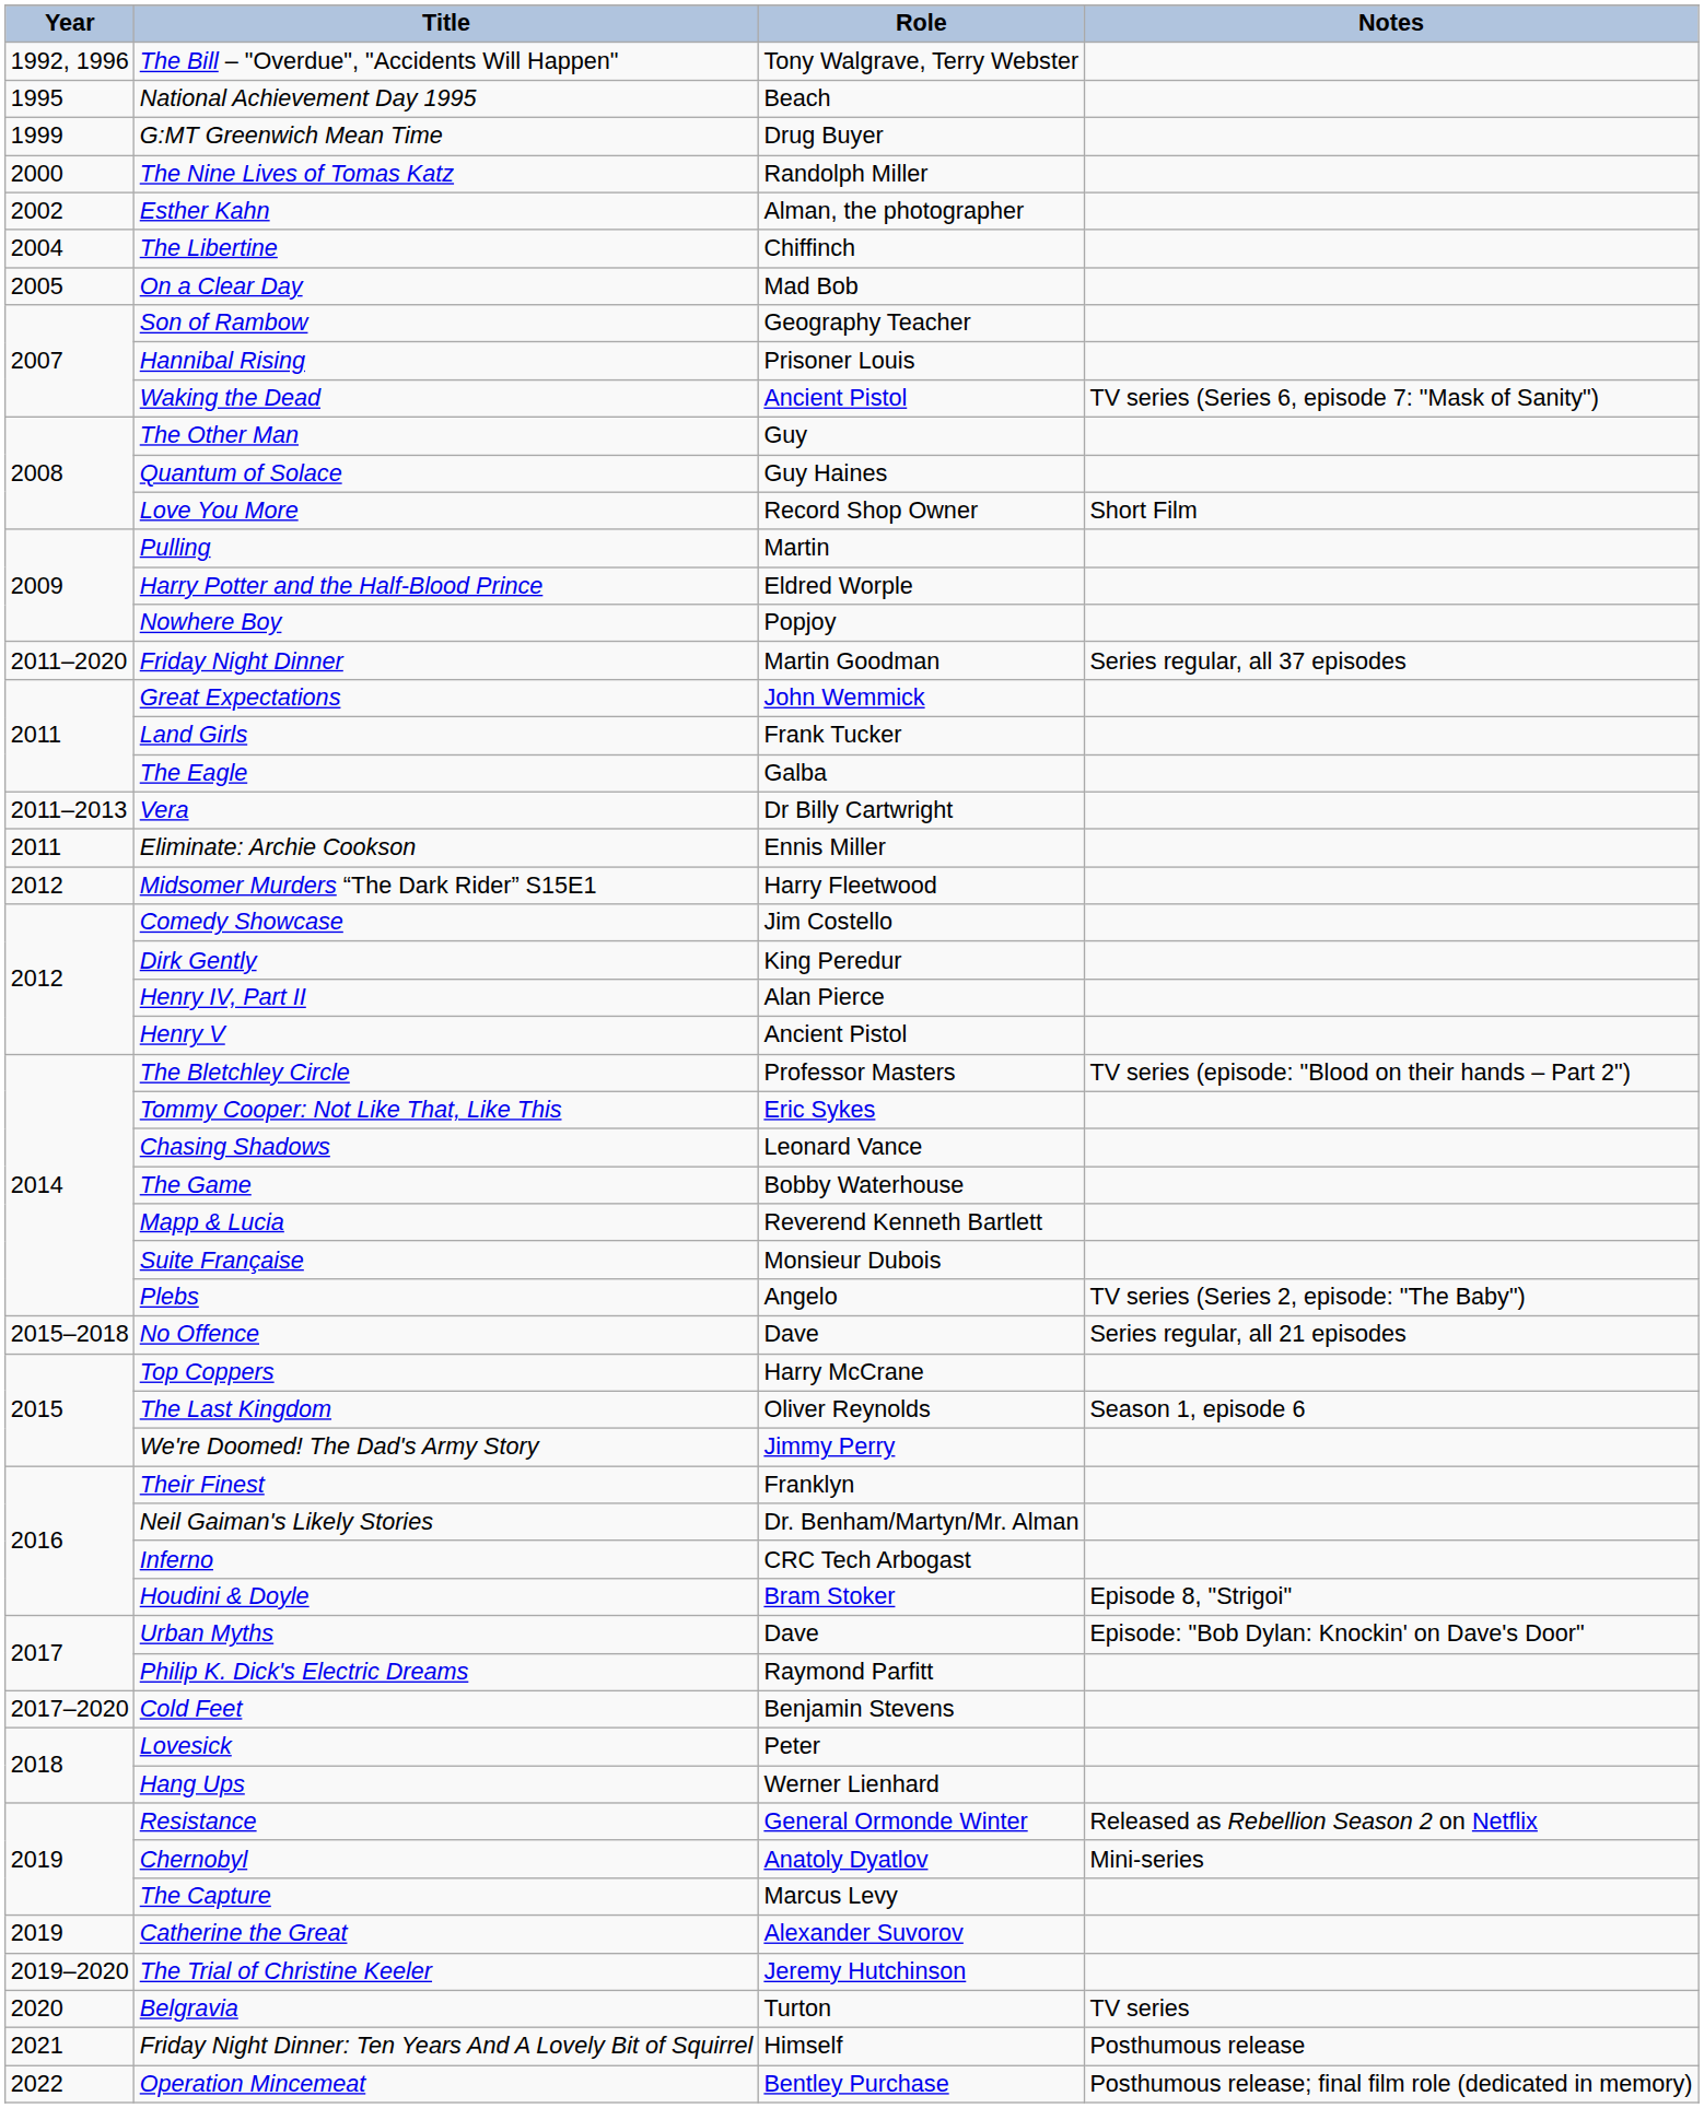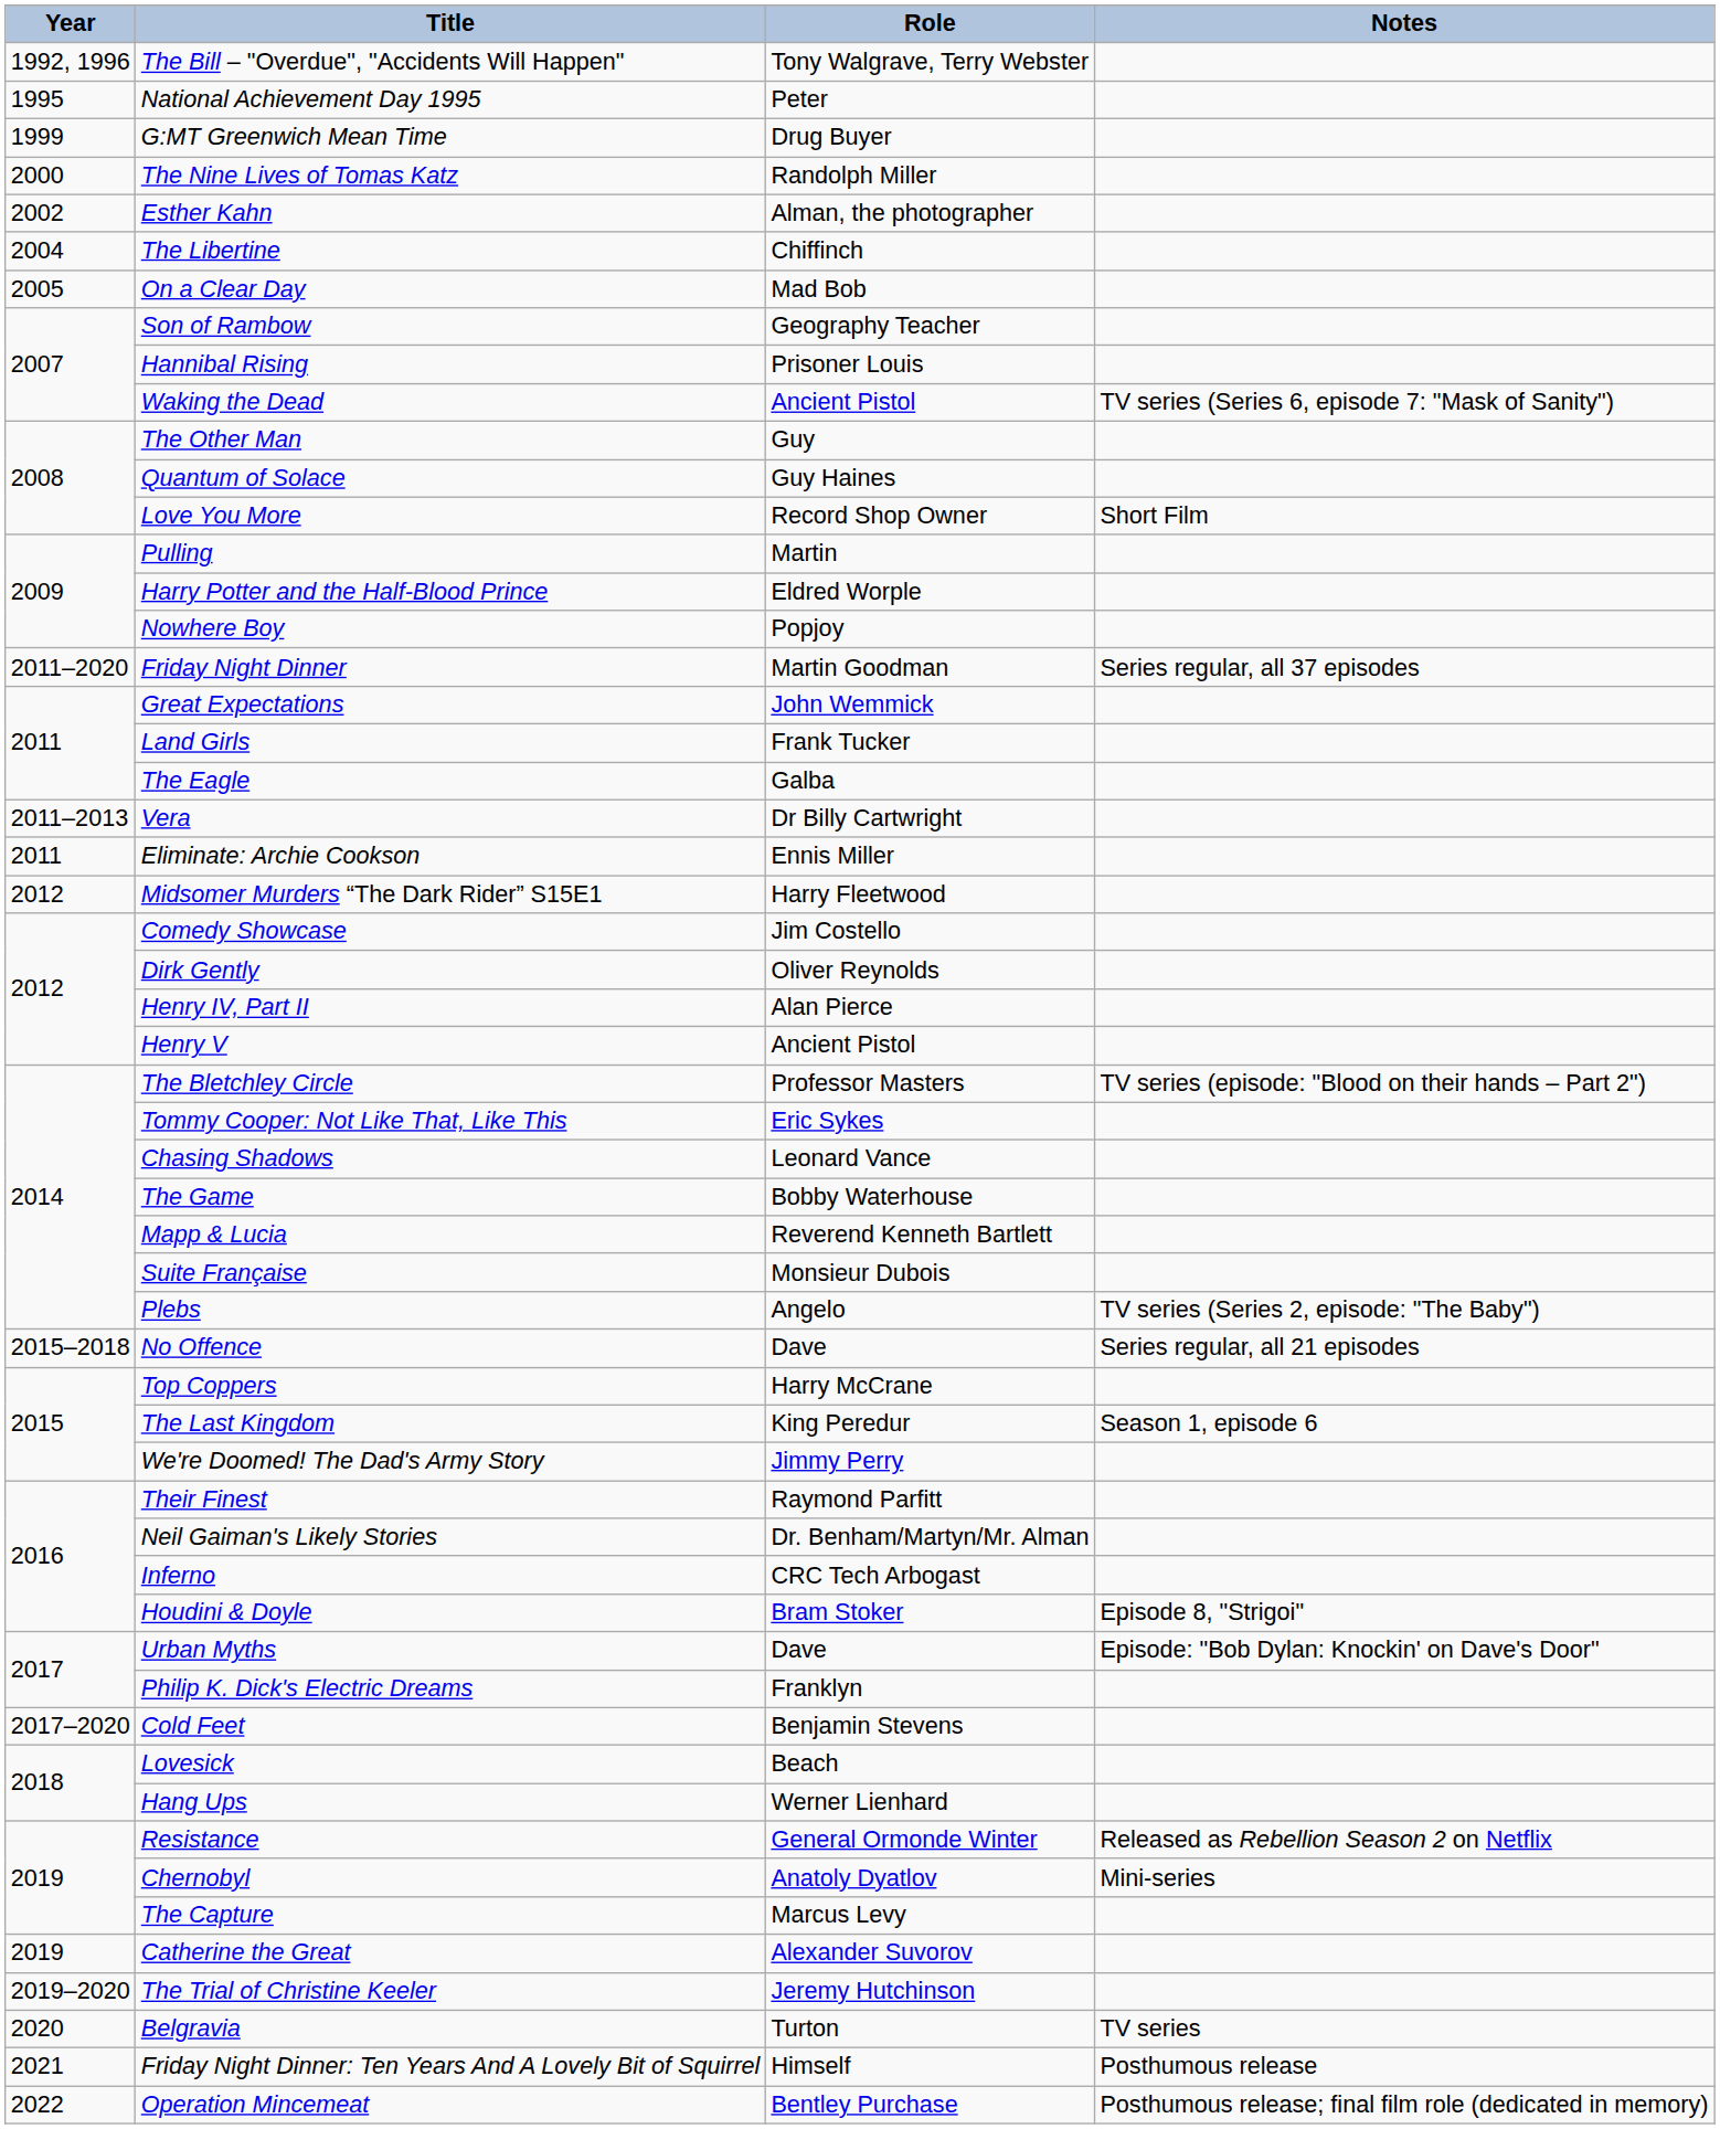National Achievement Day 1995 | Role: Beach -> Peter
Dirk Gently | Role: King Peredur -> Oliver Reynolds
The Last Kingdom | Role: Oliver Reynolds -> King Peredur
Their Finest | Role: Franklyn -> Raymond Parfitt
Philip K. Dick's Electric Dreams | Role: Raymond Parfitt -> Franklyn
Lovesick | Role: Peter -> Beach
